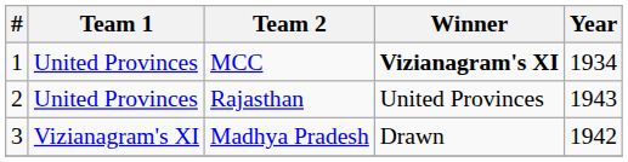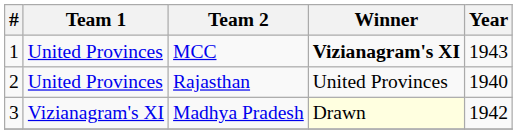MCC | Year: 1934 -> 1943
Rajasthan | Year: 1943 -> 1940
Madhya Pradesh | Winner: no background -> lightyellow background
